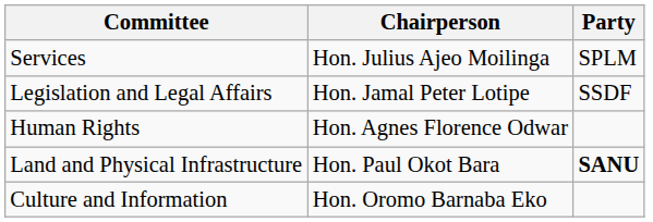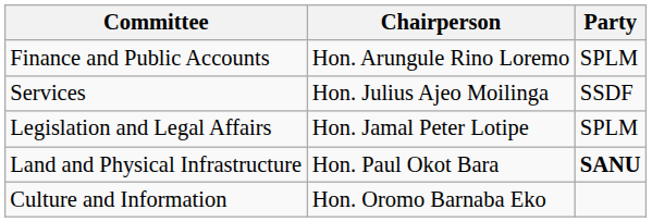+ row: Finance and Public Accounts | Hon. Arungule Rino Loremo | SPLM
Services | Party: SPLM -> SSDF
Legislation and Legal Affairs | Party: SSDF -> SPLM
- row: Human Rights | Hon. Agnes Florence Odwar
